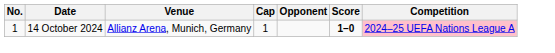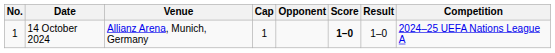+ column: Result | 1–0
14 October 2024 | Competition: pink background -> no background
